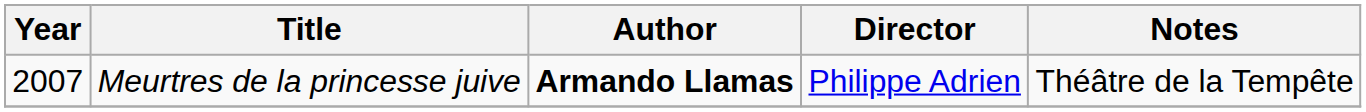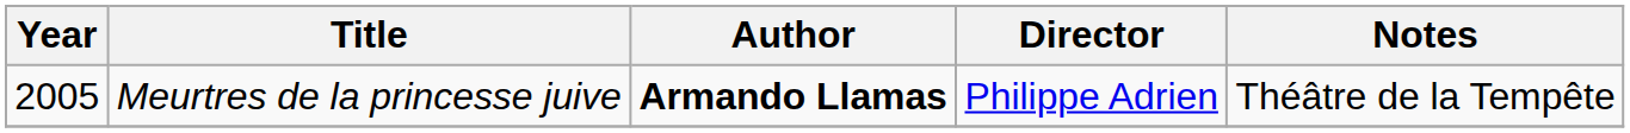Meurtres de la princesse juive | Year: 2007 -> 2005
